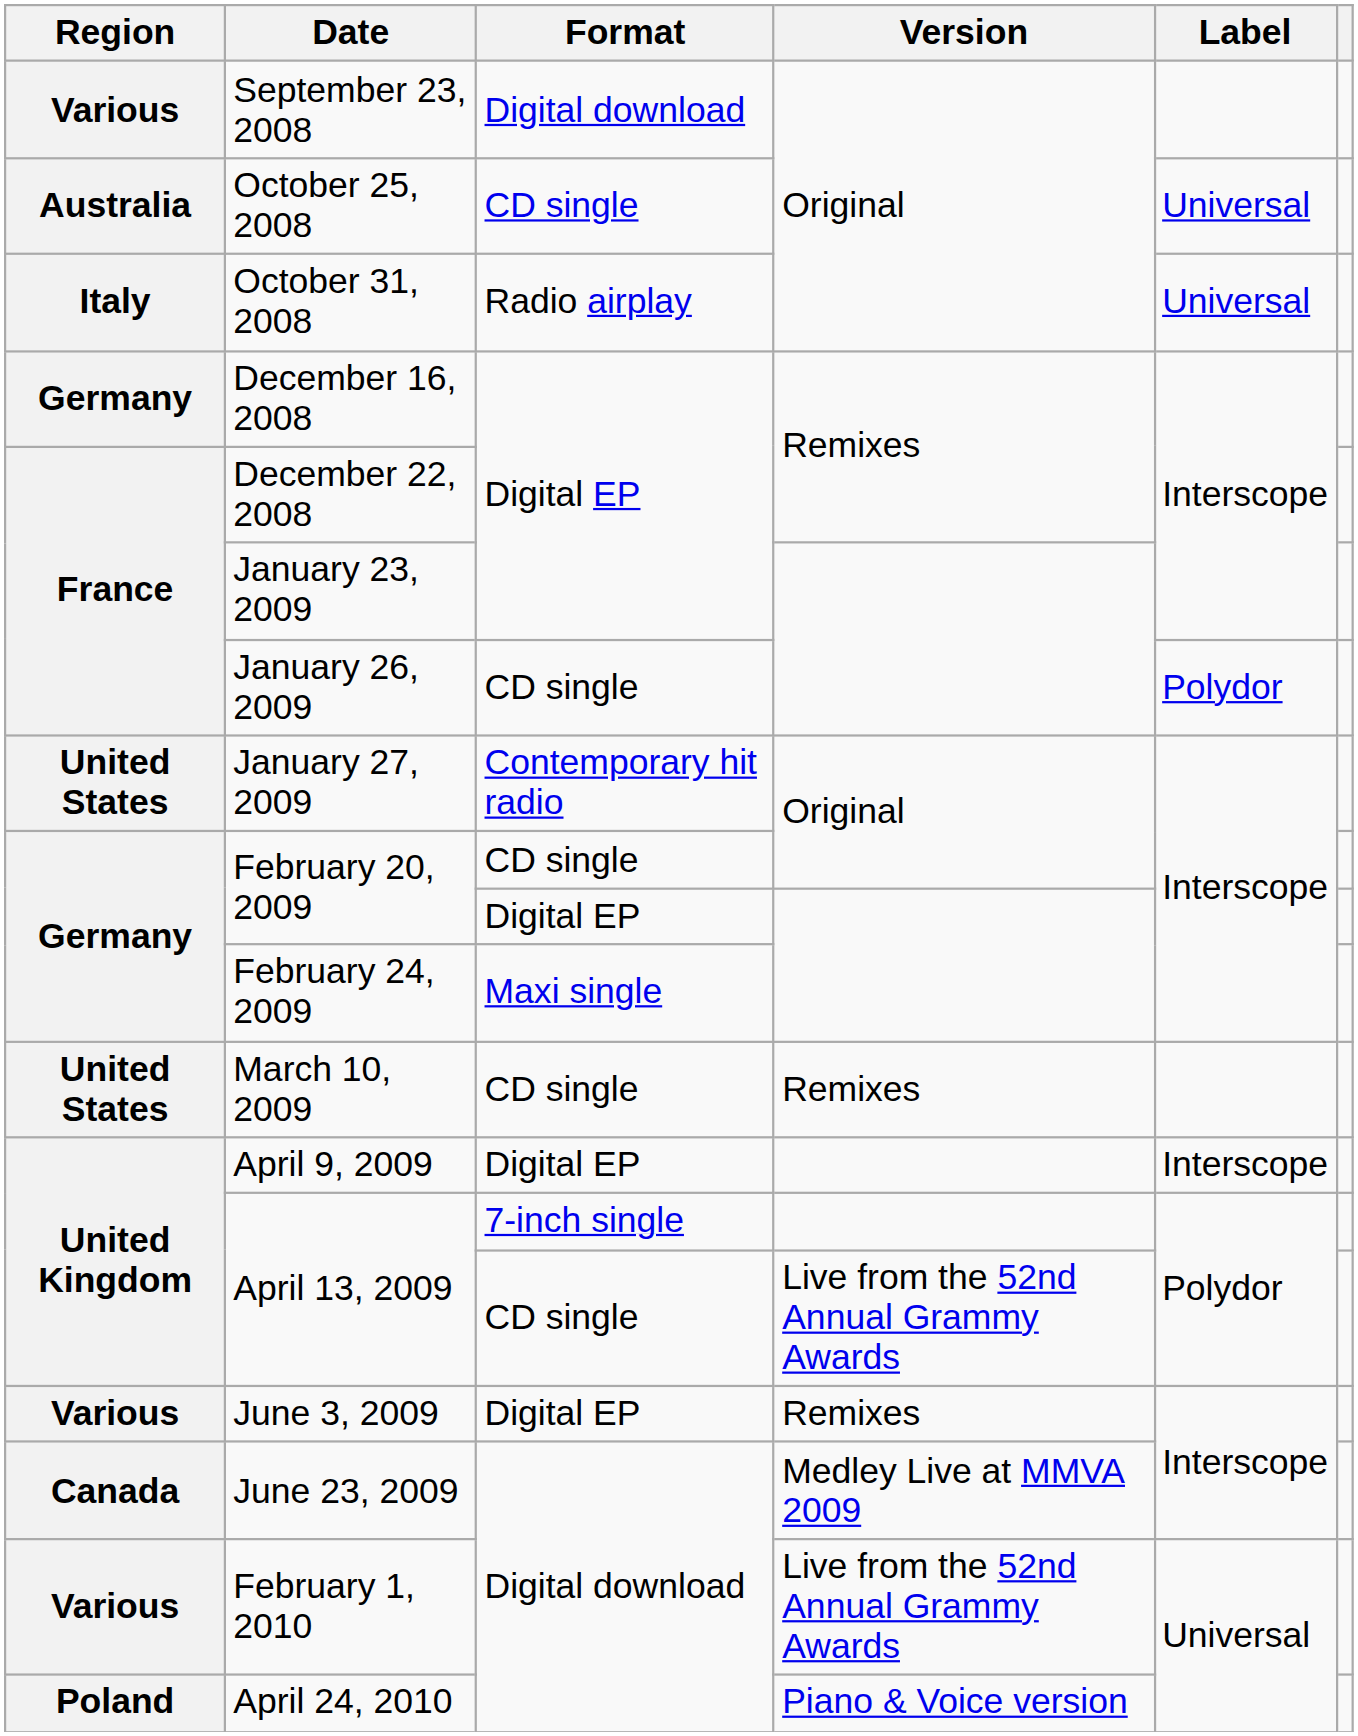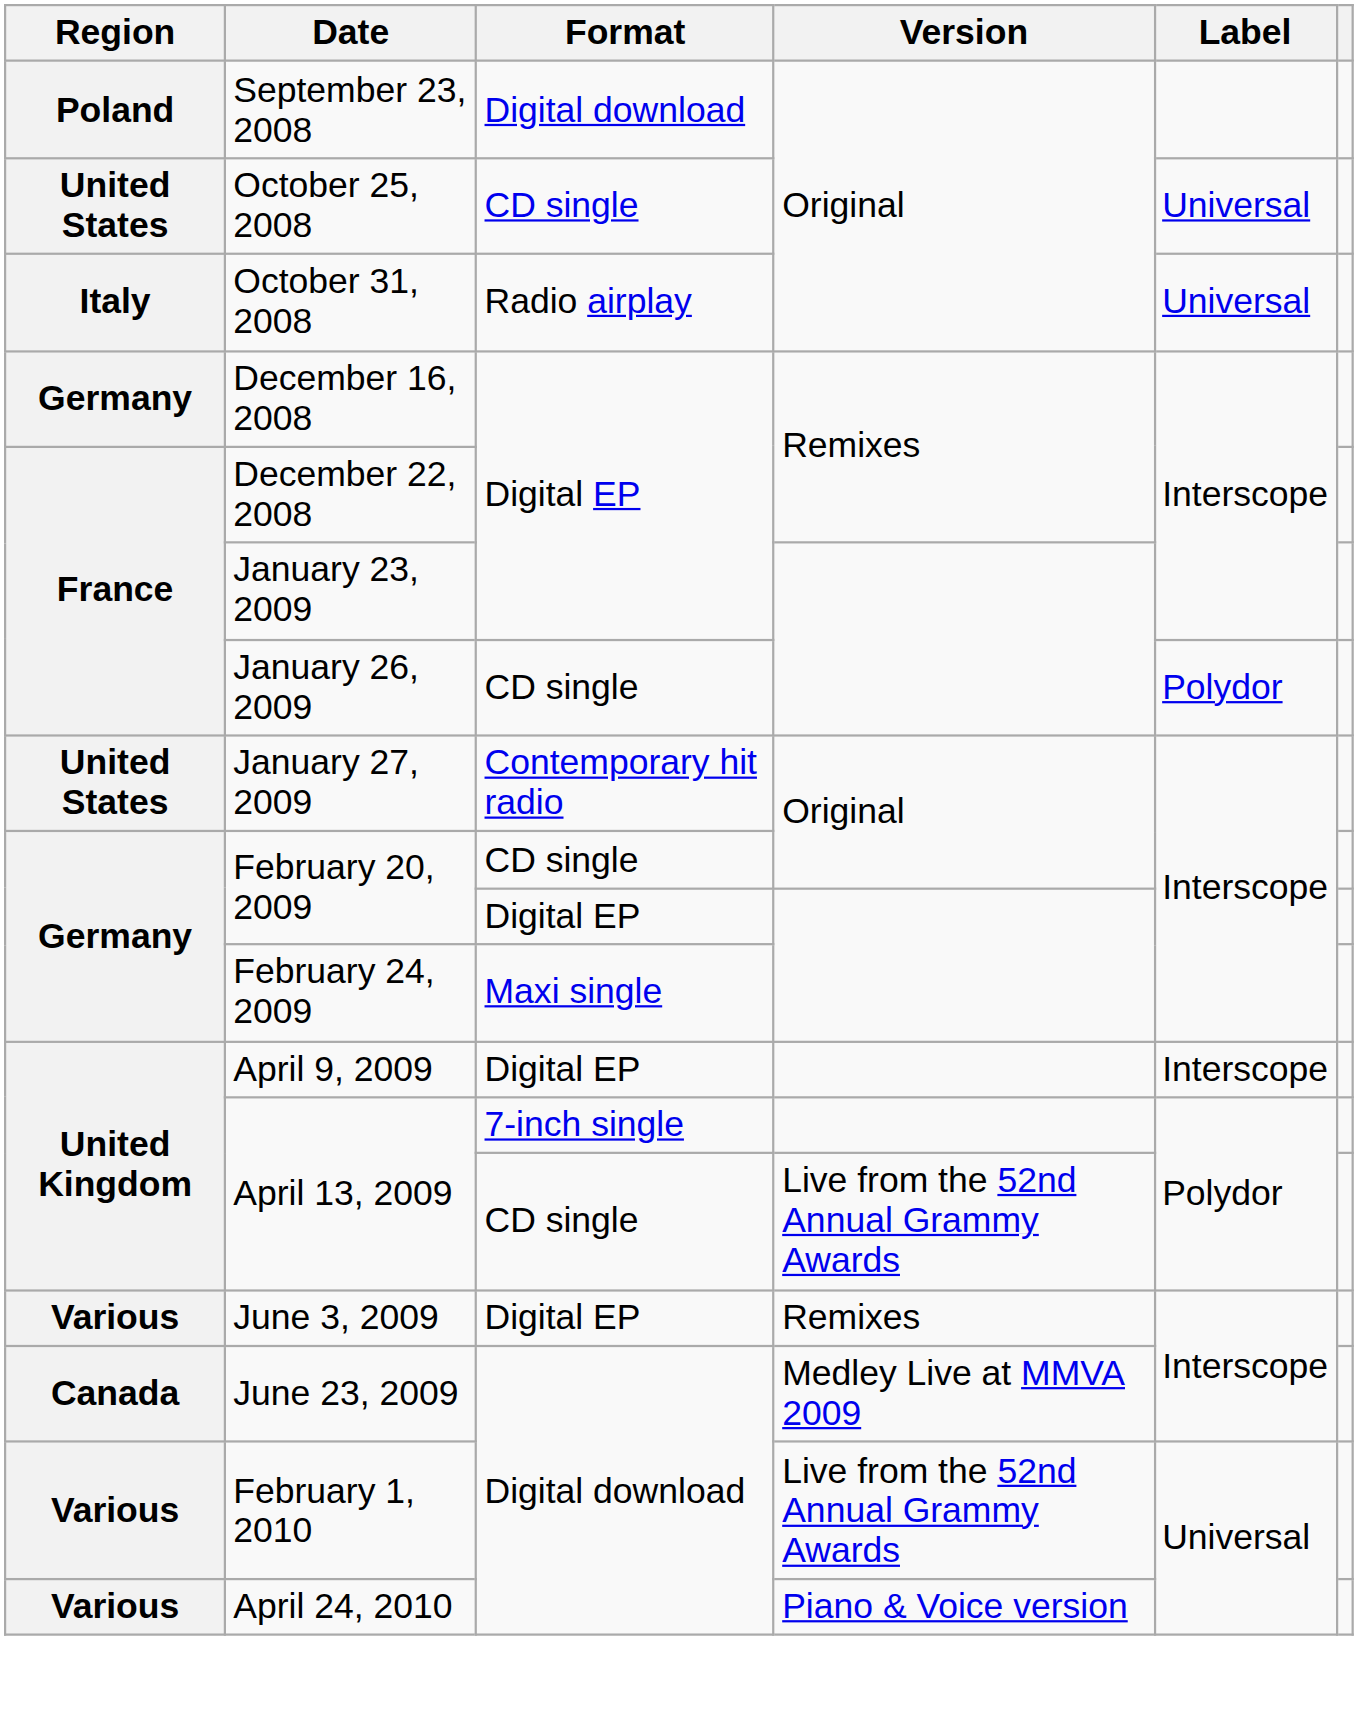September 23, 2008 | Region: Various -> Poland
October 25, 2008 | Region: Australia -> United States
- row: United States | March 10, 2009 | CD single | Remixes
April 24, 2010 | Region: Poland -> Various
